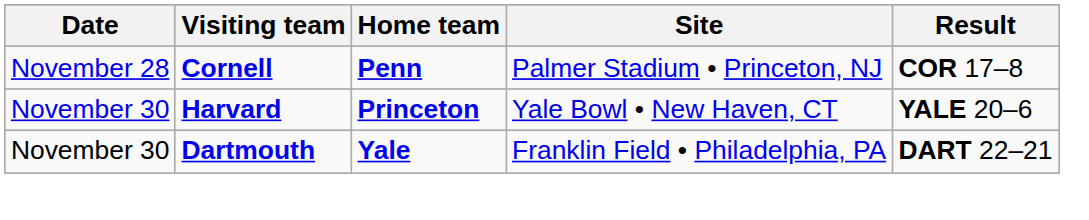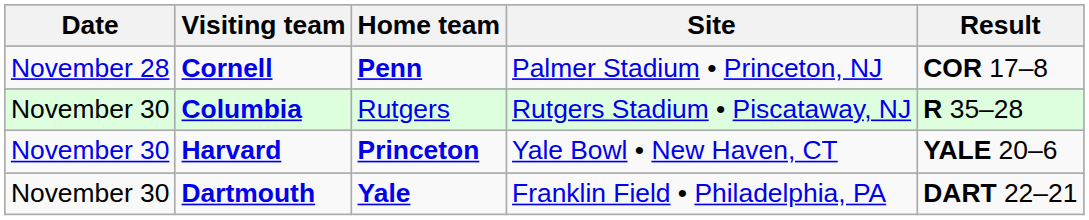+ row: November 30 | Columbia | Rutgers | Rutgers Stadium • Piscataway, NJ | R 35–28
